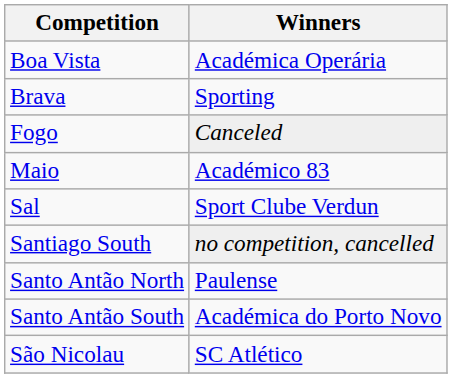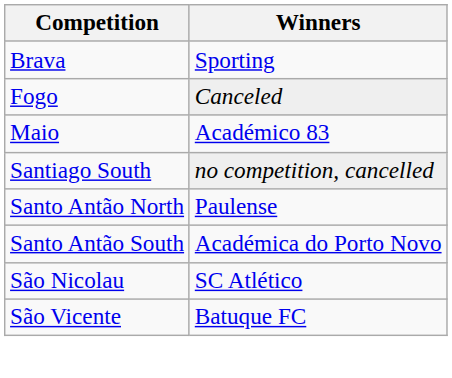- row: Boa Vista | Académica Operária
- row: Sal | Sport Clube Verdun
+ row: São Vicente | Batuque FC
